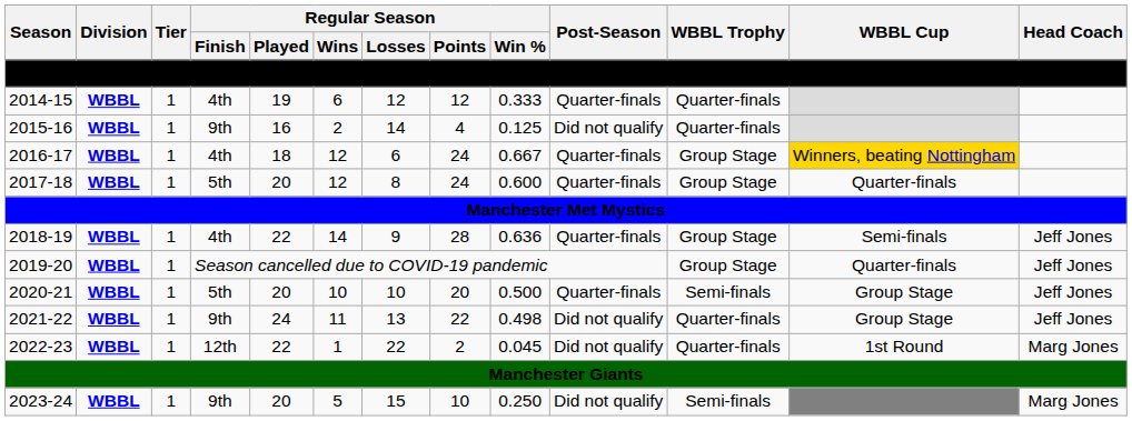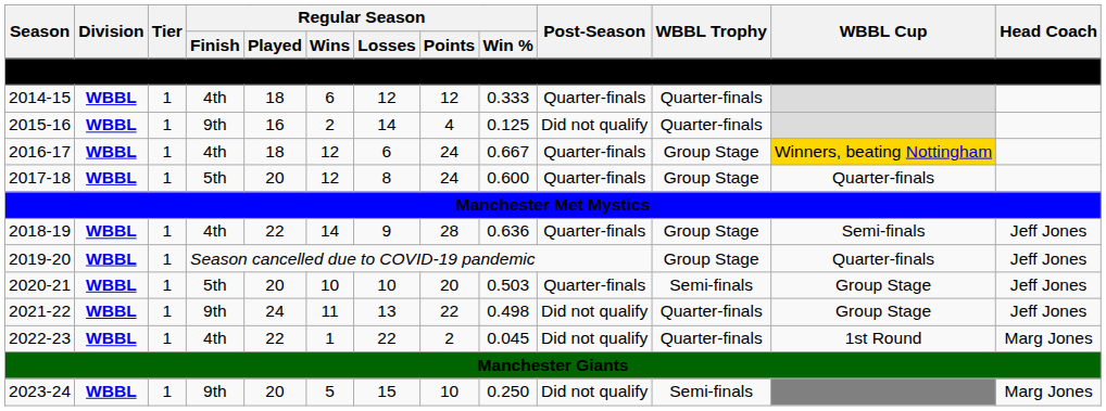2014-15 | Regular Season / Played: 19 -> 18
2020-21 | Regular Season / Win %: 0.500 -> 0.503
2022-23 | Regular Season / Finish: 12th -> 4th
